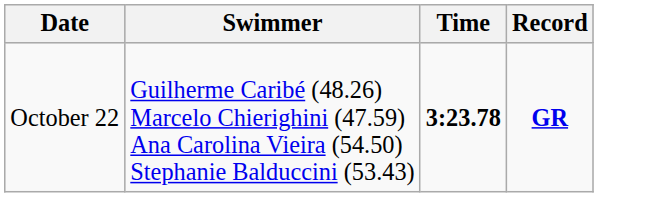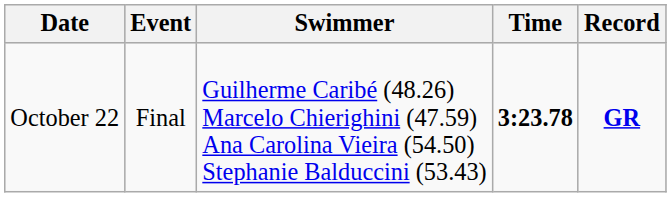+ column: Event | Final
